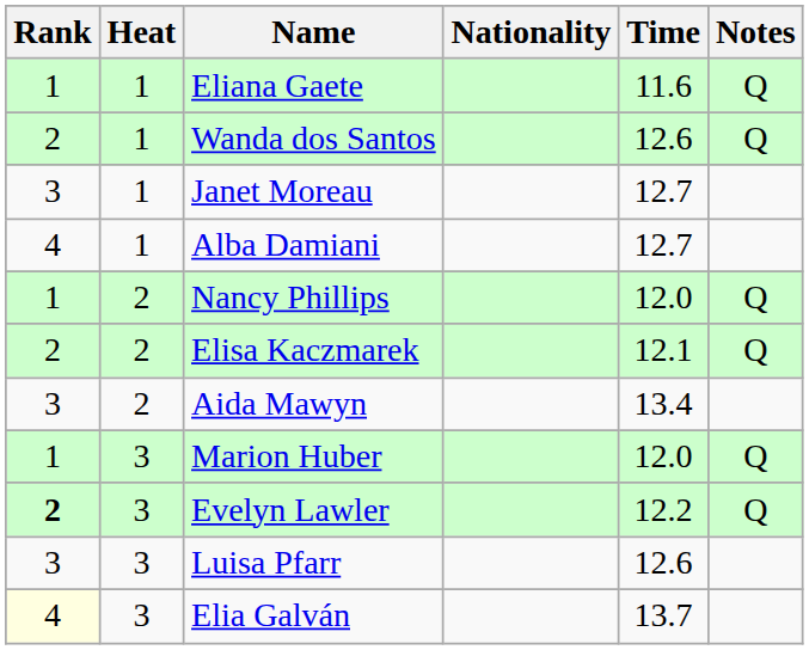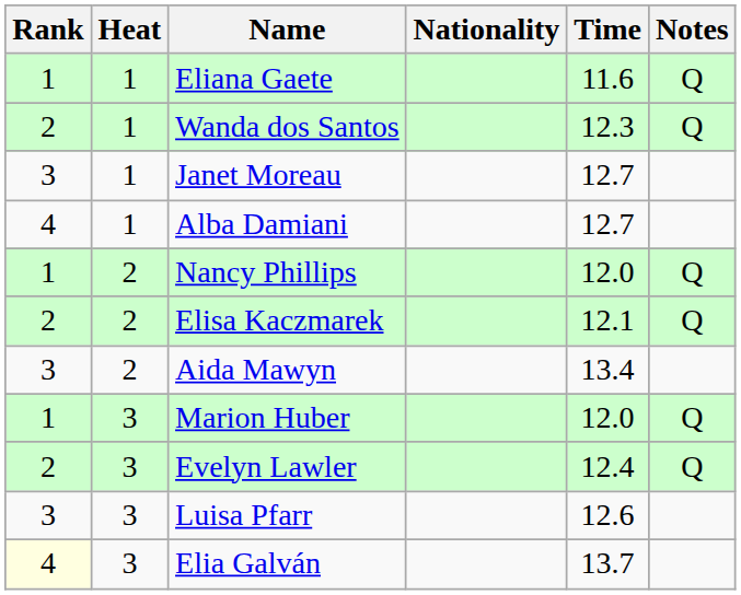Wanda dos Santos | Time: 12.6 -> 12.3
Evelyn Lawler | Rank: bold -> normal
Evelyn Lawler | Time: 12.2 -> 12.4
